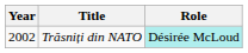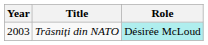Trăsniți din NATO | Year: 2002 -> 2003
